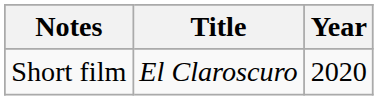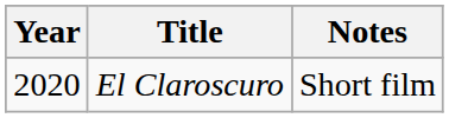columns swapped: Year <-> Notes
